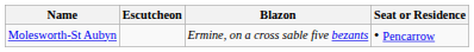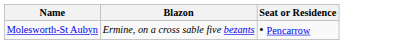- column: Escutcheon
